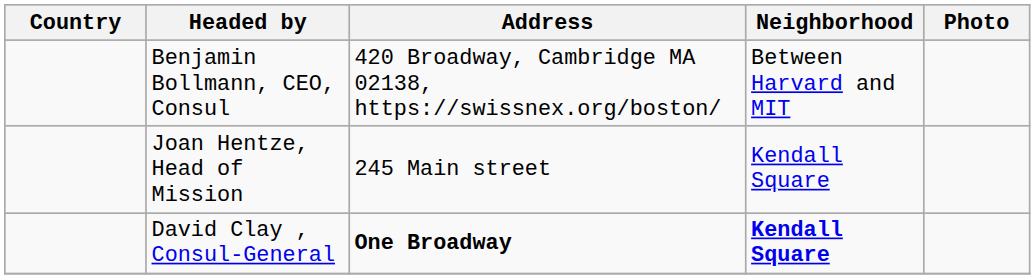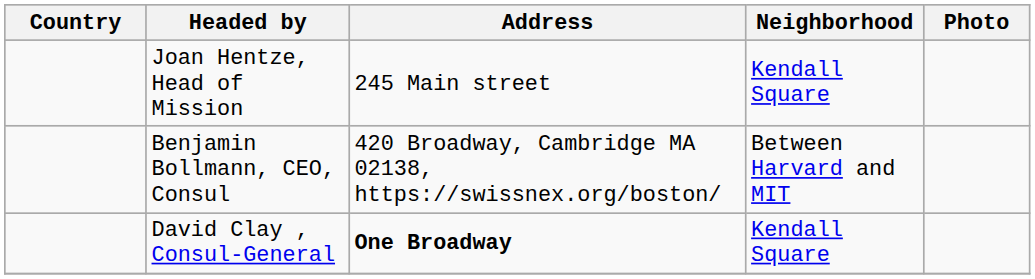rows swapped: Joan Hentze, Head of Mission <-> Benjamin Bollmann, CEO, Consul
David Clay , Consul-General | Neighborhood: bold -> normal
